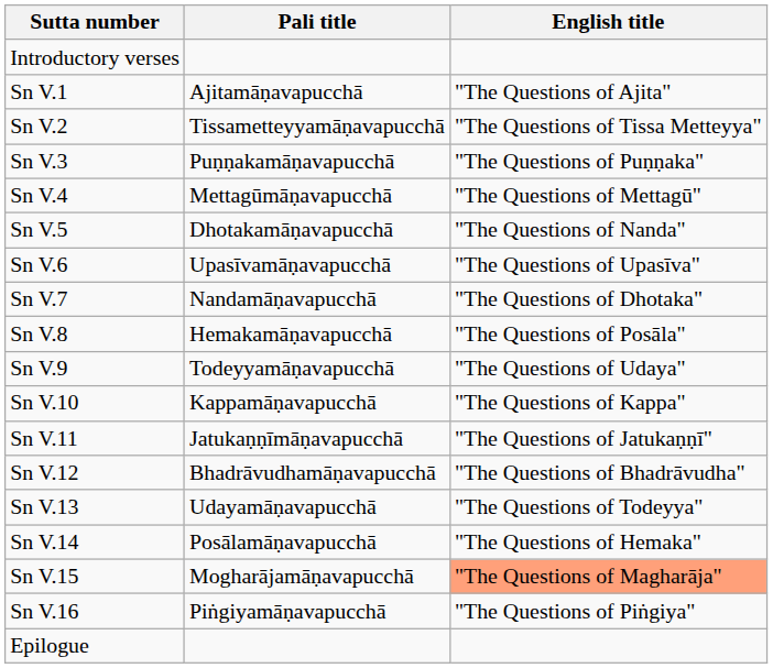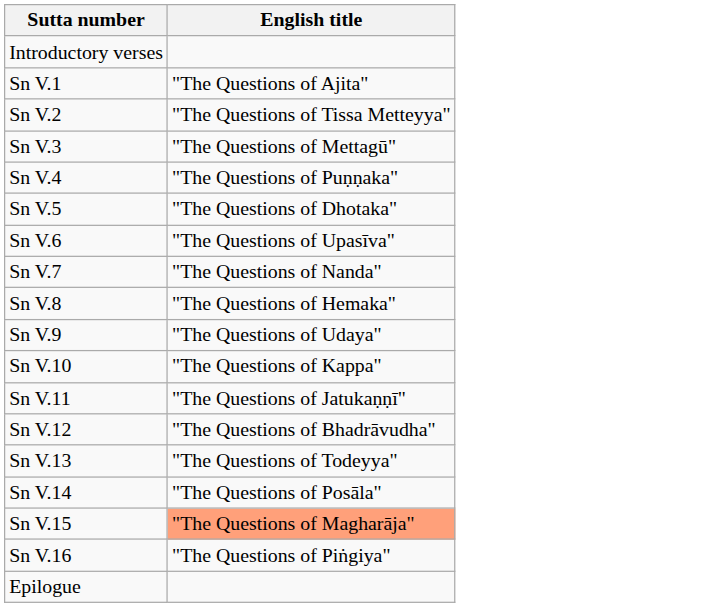- column: Pali title | Ajitamāṇavapucchā | Tissametteyyamāṇavapucchā | Puṇṇakamāṇavapucchā | Mettagūmāṇavapucchā | Dhotakamāṇavapucchā | Upasīvamāṇavapucchā | Nandamāṇavapucchā | Hemakamāṇavapucchā | Todeyyamāṇavapucchā | Kappamāṇavapucchā | Jatukaṇṇīmāṇavapucchā | Bhadrāvudhamāṇavapucchā | Udayamāṇavapucchā | Posālamāṇavapucchā | Mogharājamāṇavapucchā | Piṅgiyamāṇavapucchā
Sn V.3 | English title: "The Questions of Puṇṇaka" -> "The Questions of Mettagū"
Sn V.4 | English title: "The Questions of Mettagū" -> "The Questions of Puṇṇaka"
Sn V.5 | English title: "The Questions of Nanda" -> "The Questions of Dhotaka"
Sn V.7 | English title: "The Questions of Dhotaka" -> "The Questions of Nanda"
Sn V.8 | English title: "The Questions of Posāla" -> "The Questions of Hemaka"
Sn V.14 | English title: "The Questions of Hemaka" -> "The Questions of Posāla"
